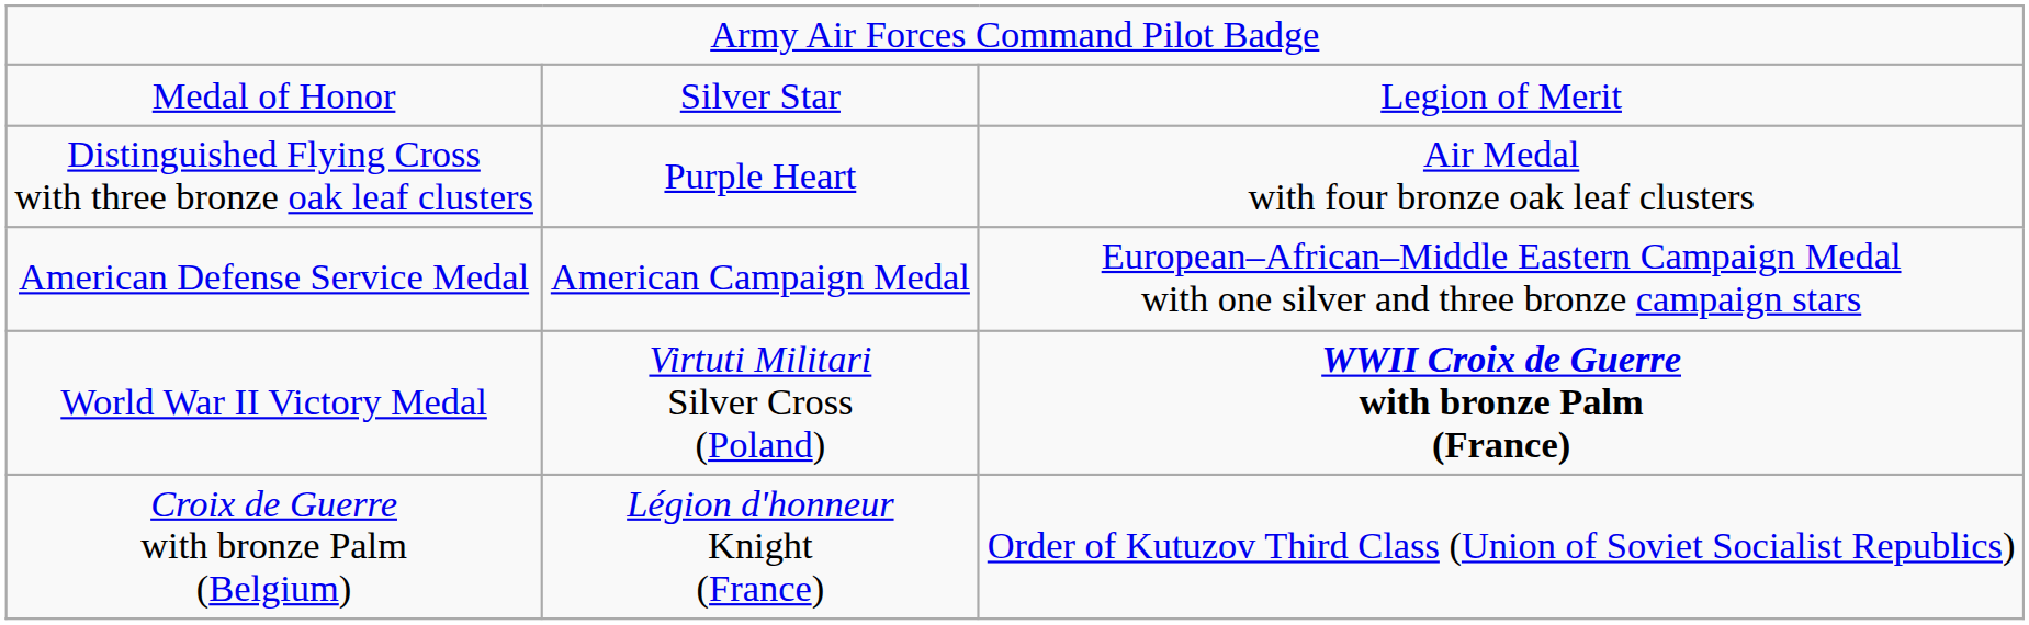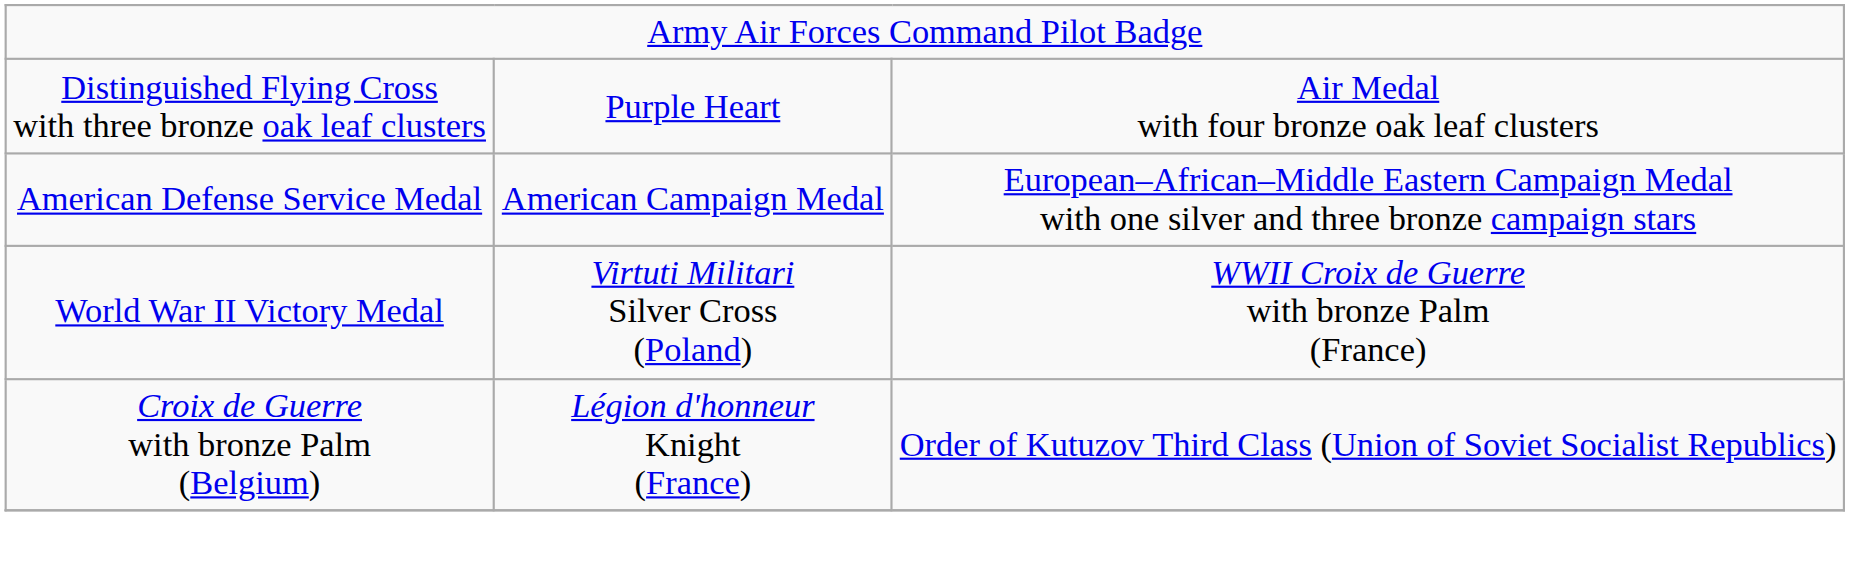- row: Medal of Honor | Silver Star | Legion of Merit
World War II Victory Medal | column 3: bold -> normal
